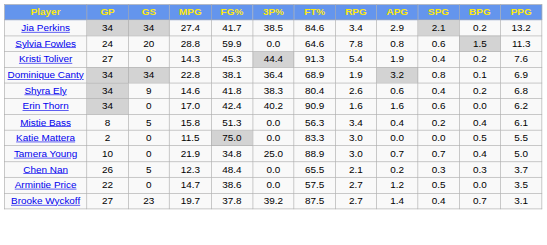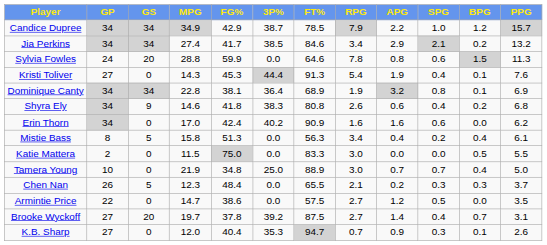+ row: Candice Dupree | 34 | 34 | 34.9 | 42.9 | 38.7 | 78.5 | 7.9 | 2.2 | 1.0 | 1.2 | 15.7
Kristi Toliver | BPG: 0.2 -> 0.1
Shyra Ely | FT%: 80.4 -> 80.8
Brooke Wyckoff | GS: 23 -> 20
+ row: K.B. Sharp | 27 | 0 | 12.0 | 40.4 | 35.3 | 94.7 | 0.7 | 0.9 | 0.3 | 0.1 | 2.6
